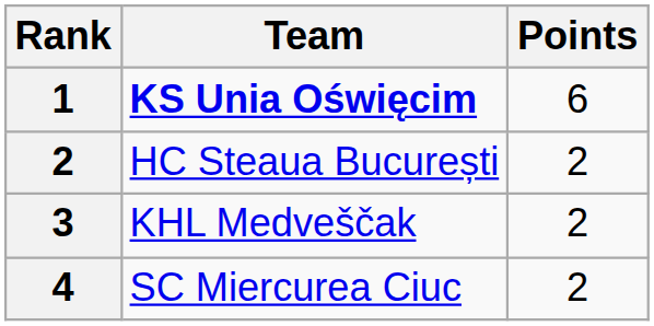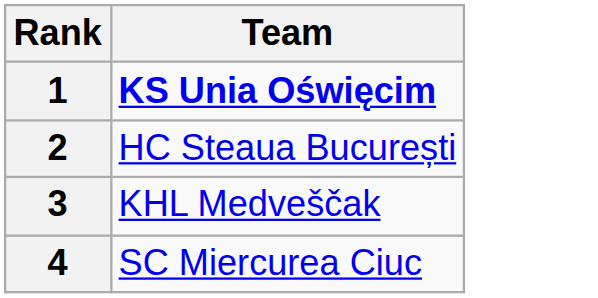- column: Points | 6 | 2 | 2 | 2
